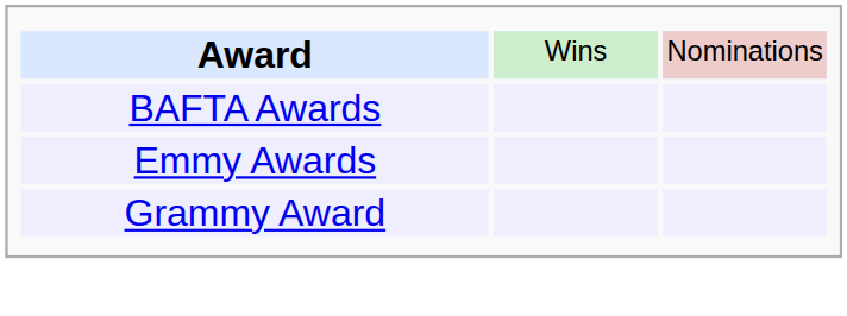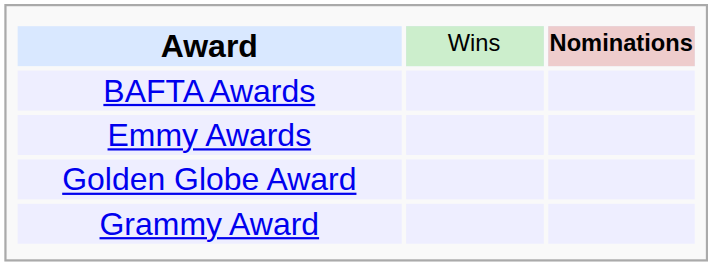Award | column 3: normal -> bold
+ row: Golden Globe Award
